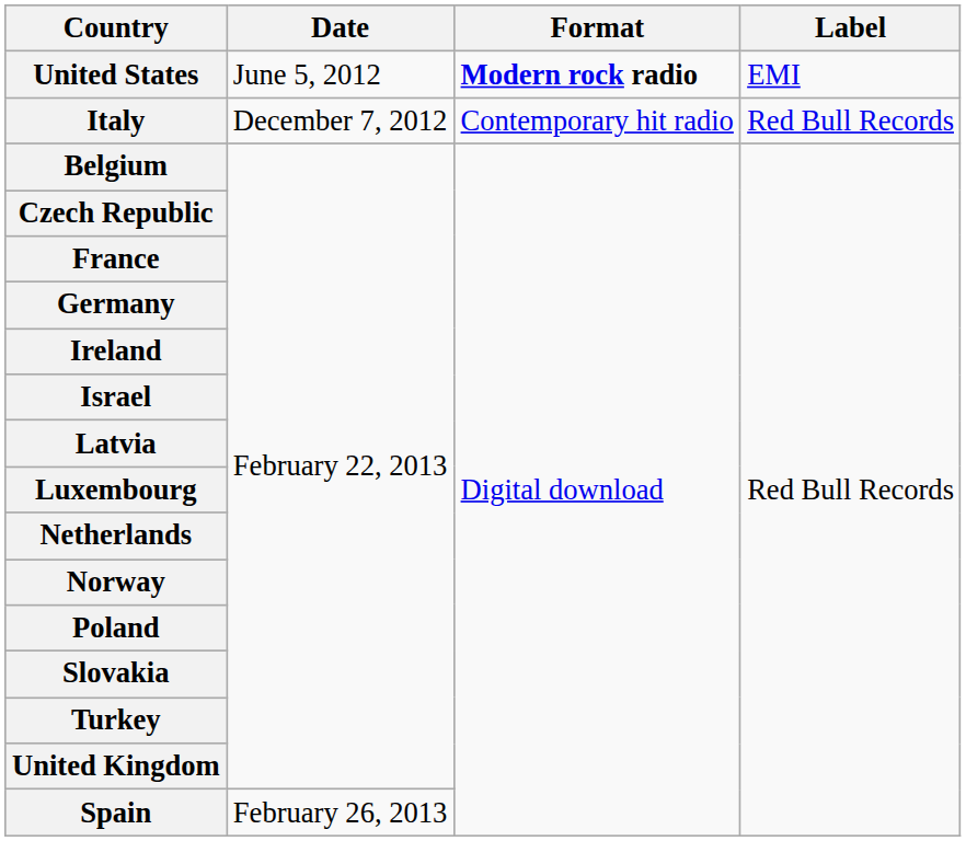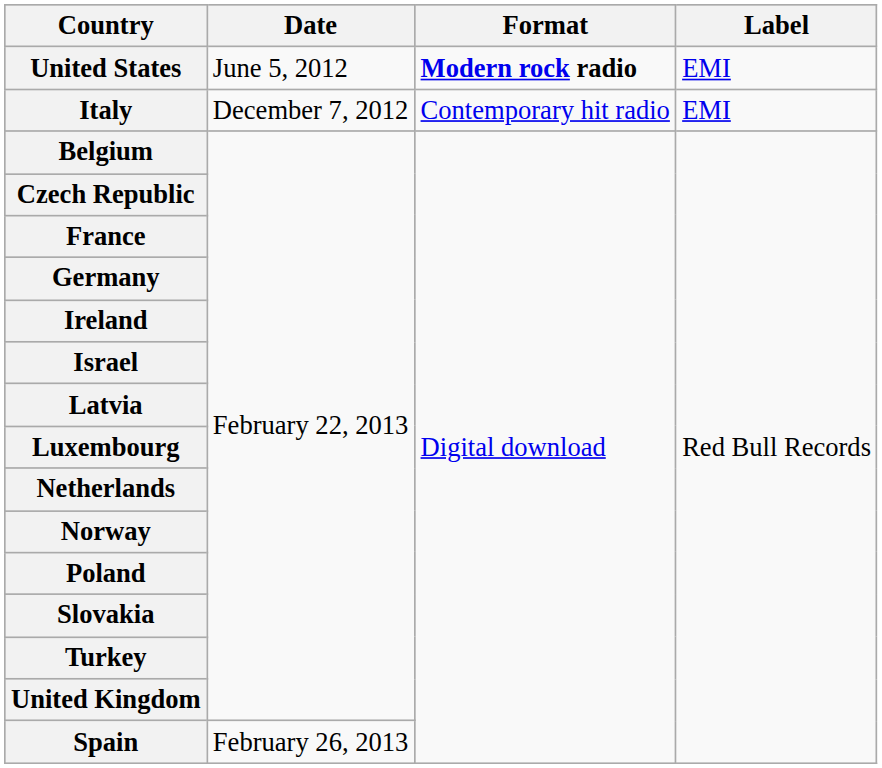Italy | Label: Red Bull Records -> EMI
